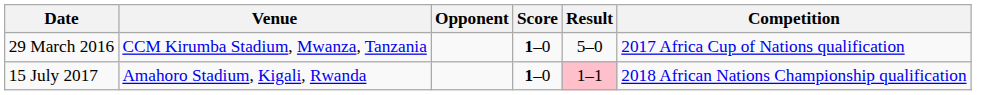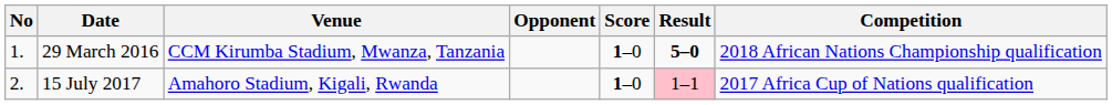+ column: No | 1. | 2.
29 March 2016 | Result: normal -> bold
29 March 2016 | Competition: 2017 Africa Cup of Nations qualification -> 2018 African Nations Championship qualification
15 July 2017 | Competition: 2018 African Nations Championship qualification -> 2017 Africa Cup of Nations qualification
